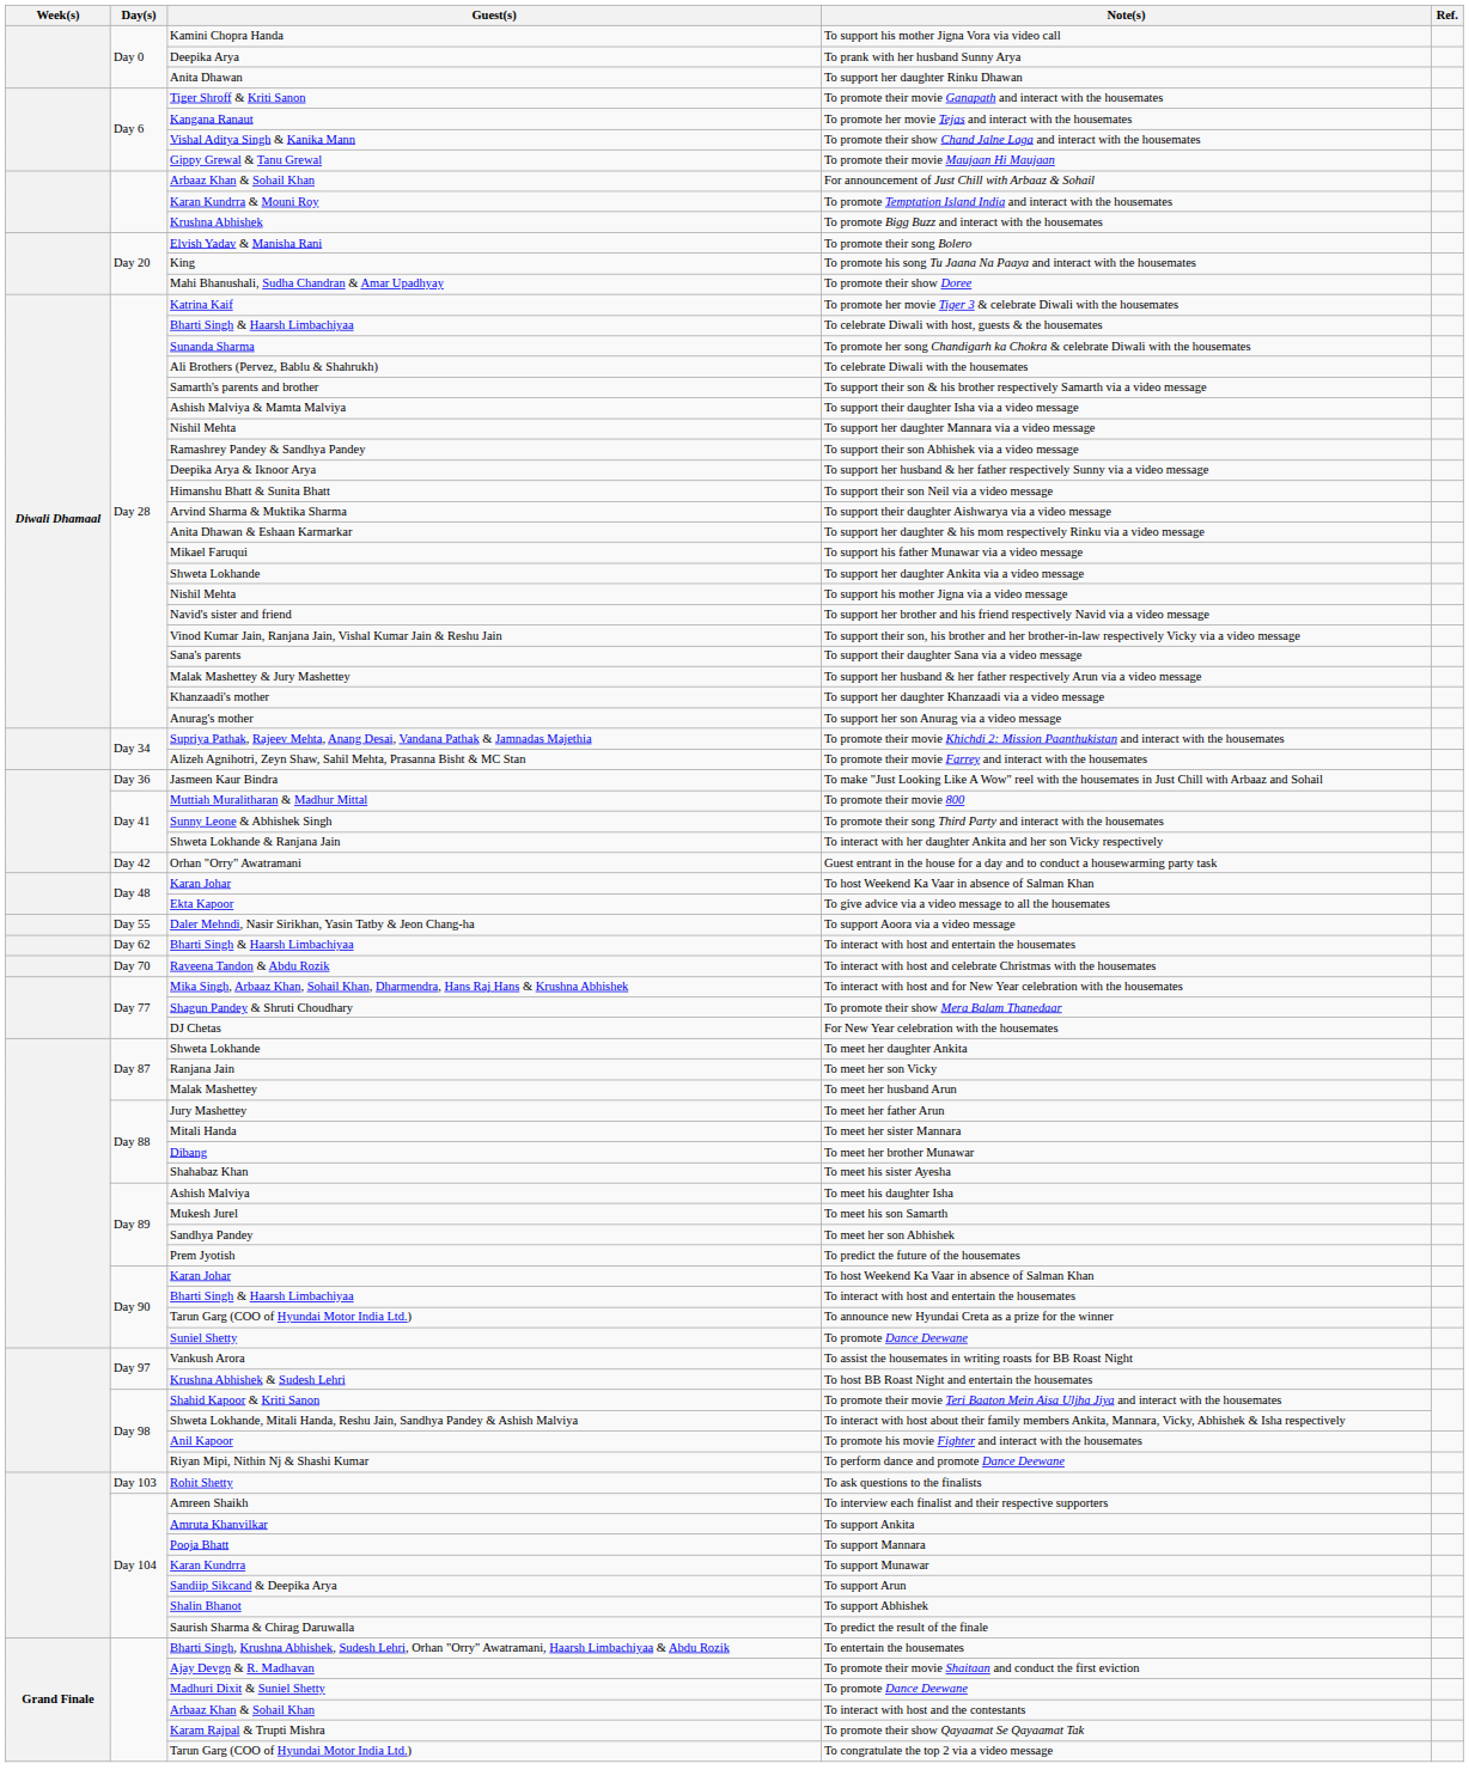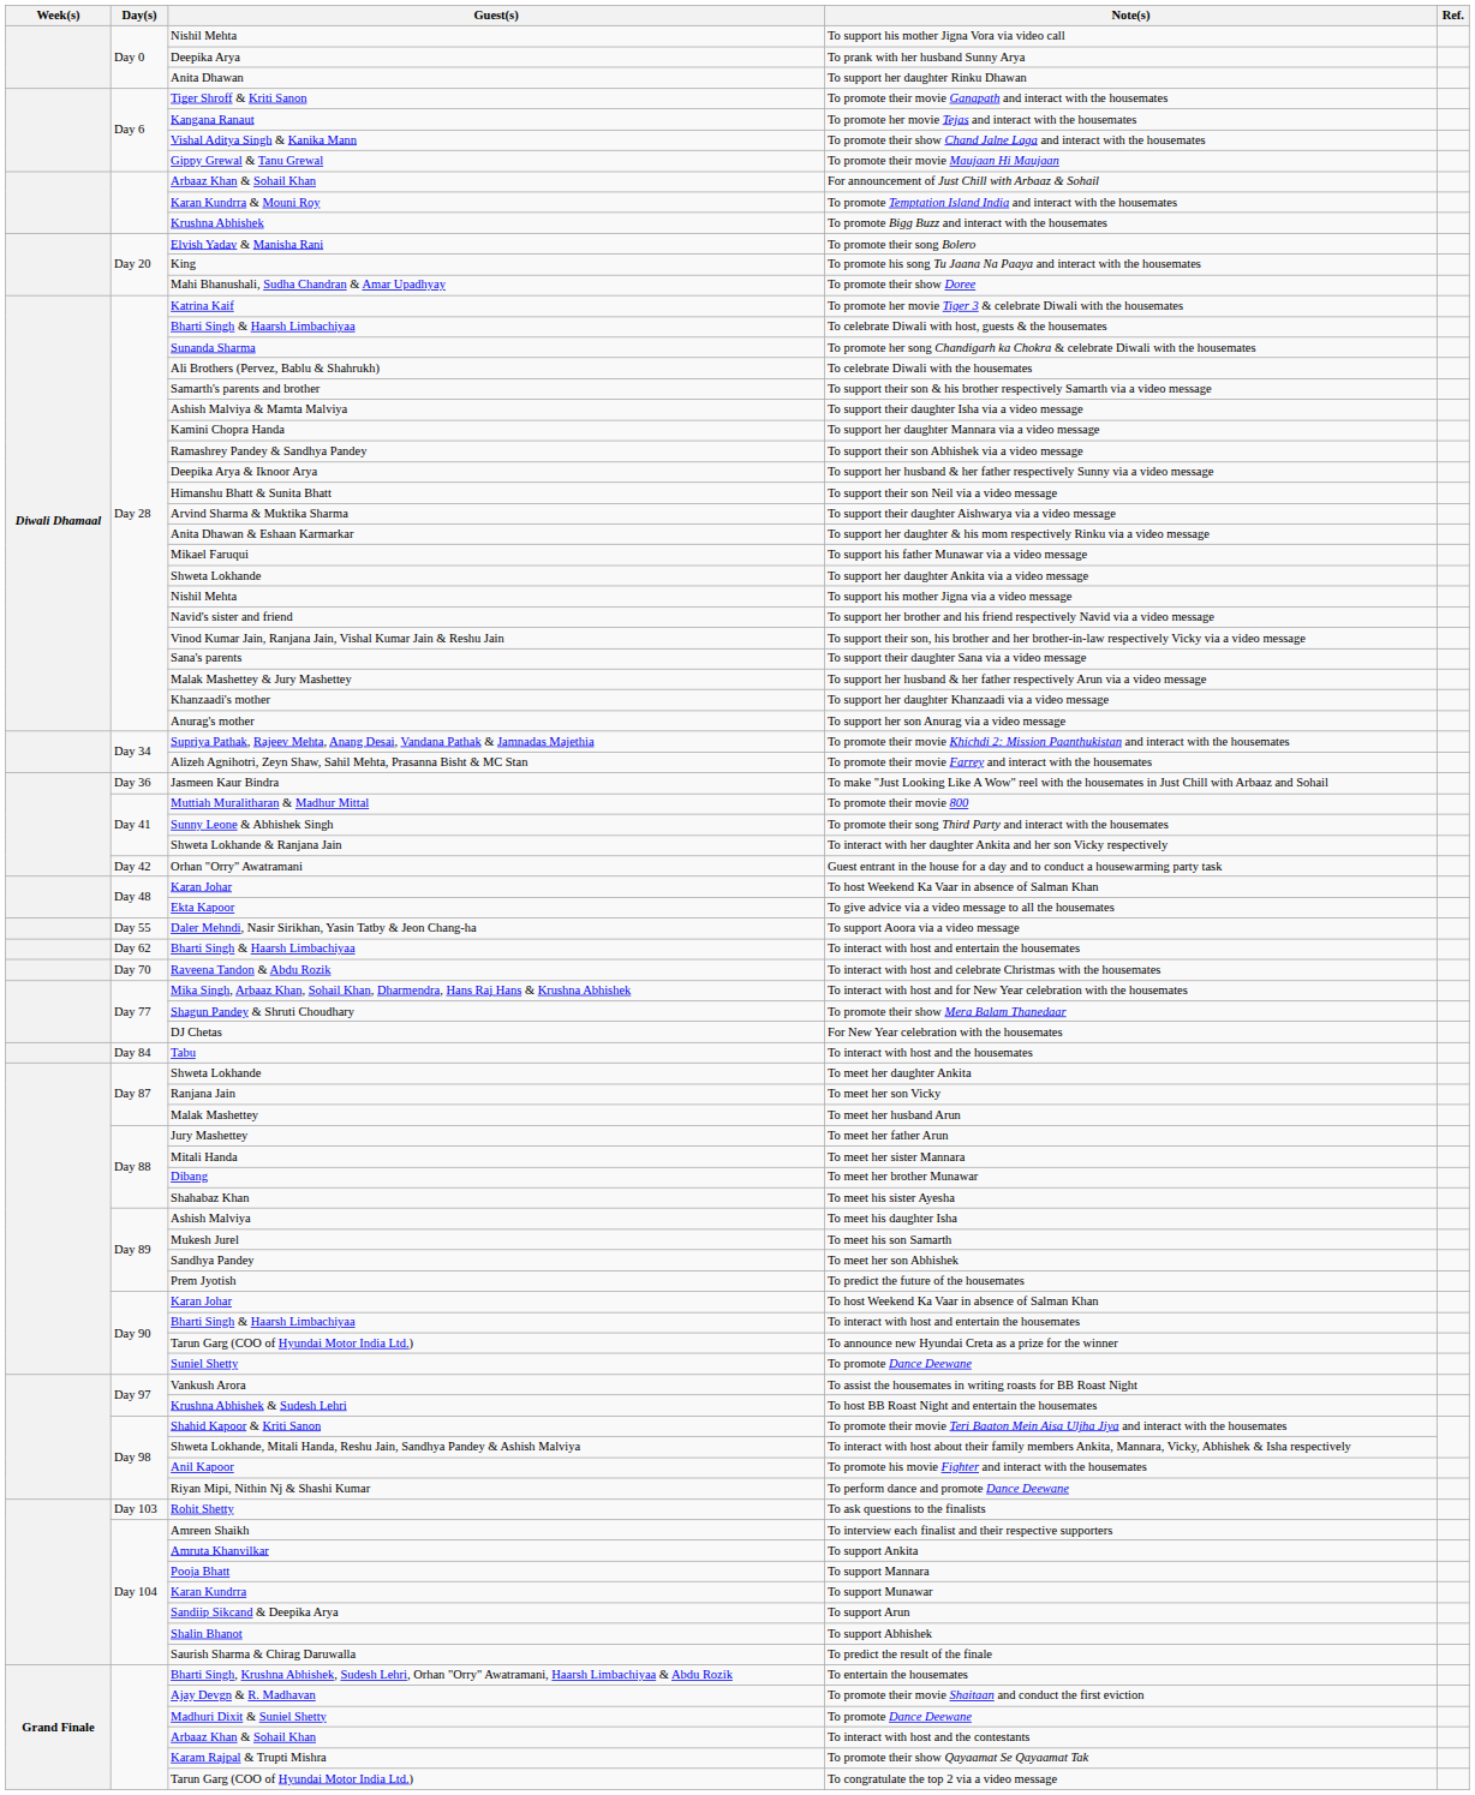To support his mother Jigna Vora via video call | Guest(s): Kamini Chopra Handa -> Nishil Mehta
To support her daughter Mannara via a video message | Guest(s): Nishil Mehta -> Kamini Chopra Handa
+ row: Day 84 | Tabu | To interact with host and the housemates
